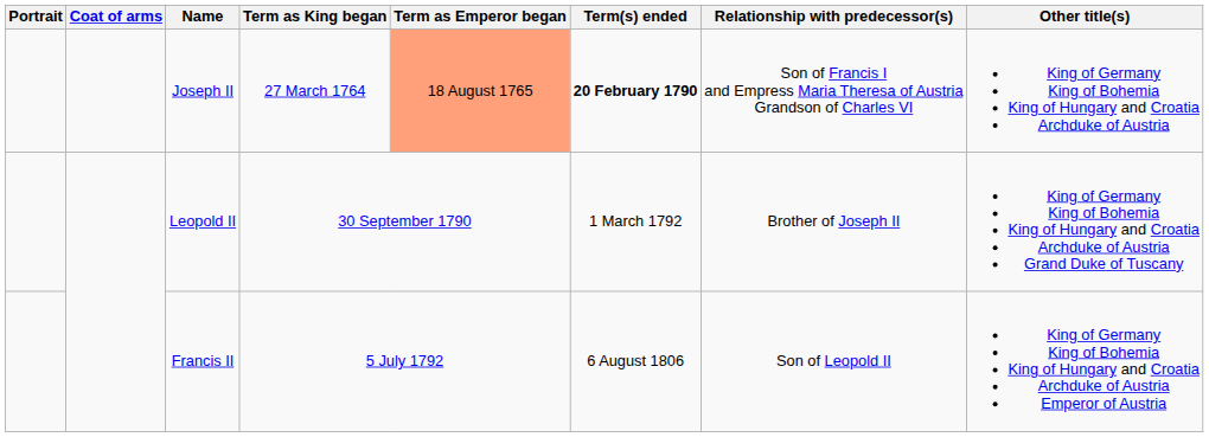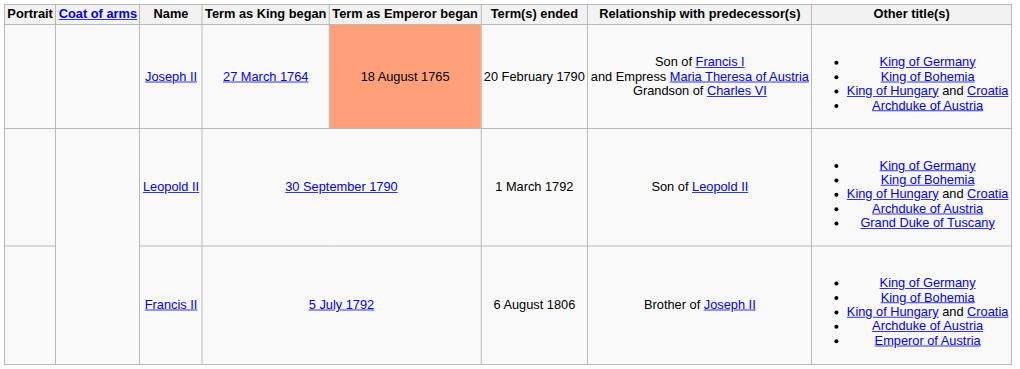Joseph II | Term(s) ended: bold -> normal
Leopold II | Relationship with predecessor(s): Brother of Joseph II -> Son of Leopold II
Francis II | Relationship with predecessor(s): Son of Leopold II -> Brother of Joseph II
